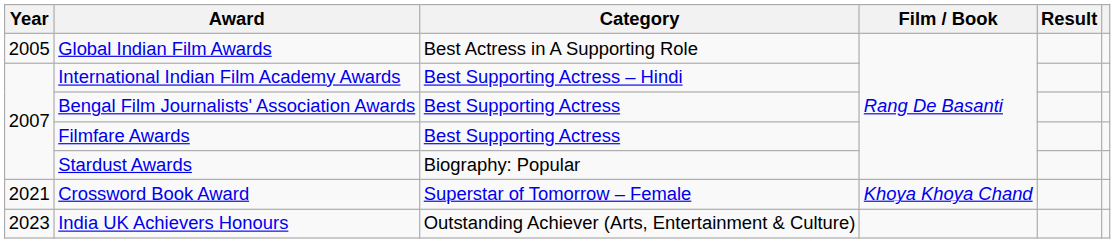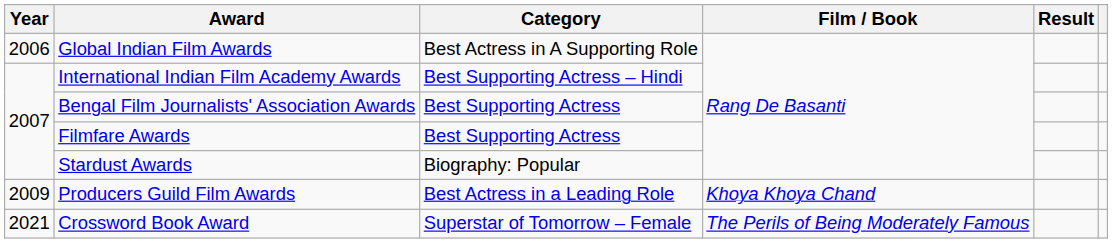Global Indian Film Awards | Year: 2005 -> 2006
+ row: 2009 | Producers Guild Film Awards | Best Actress in a Leading Role | Khoya Khoya Chand
Crossword Book Award | Film / Book: Khoya Khoya Chand -> The Perils of Being Moderately Famous
- row: 2023 | India UK Achievers Honours | Outstanding Achiever (Arts, Entertainment & Culture)
